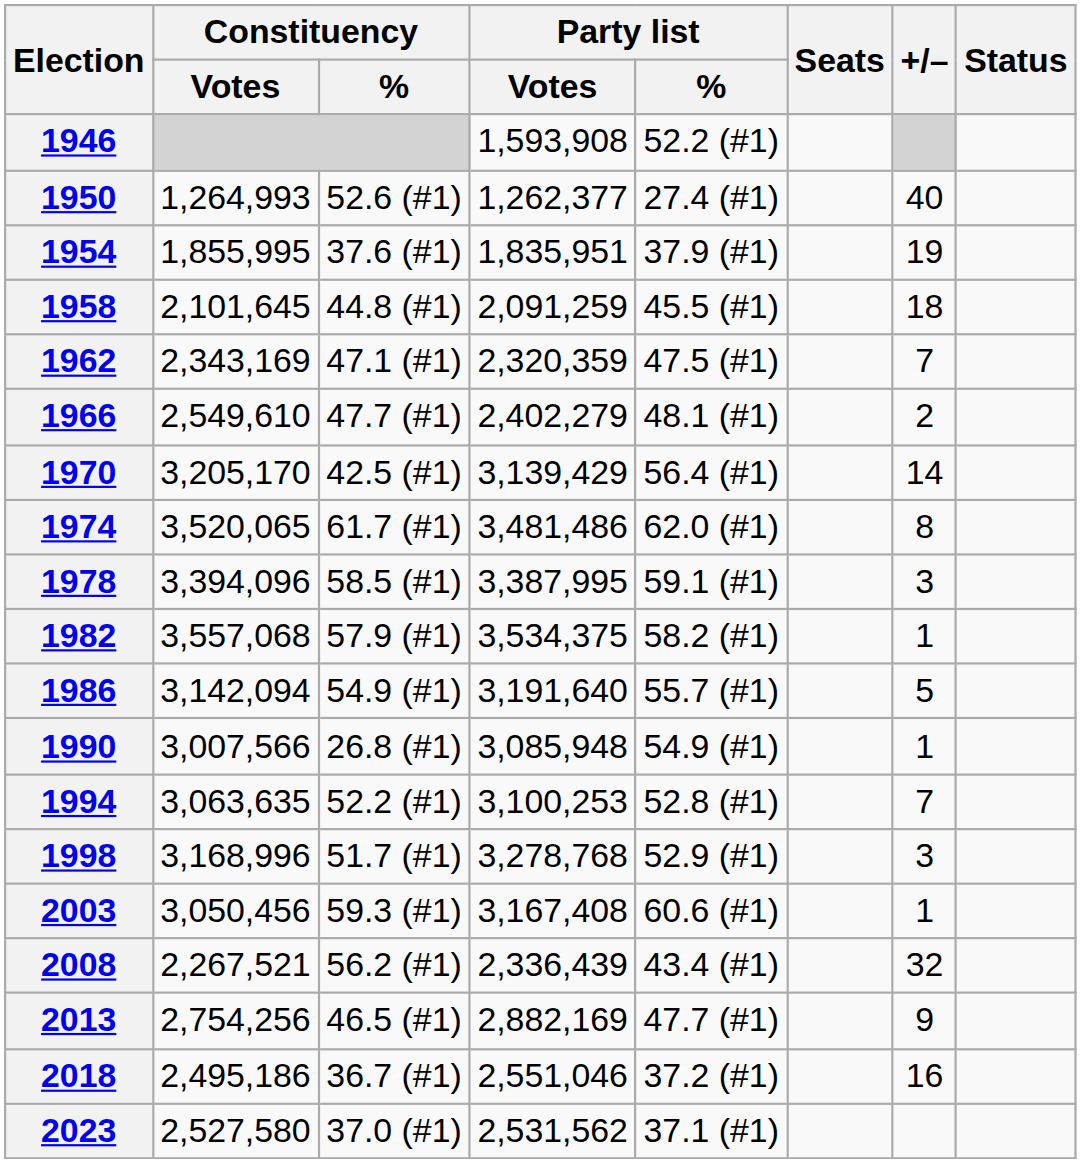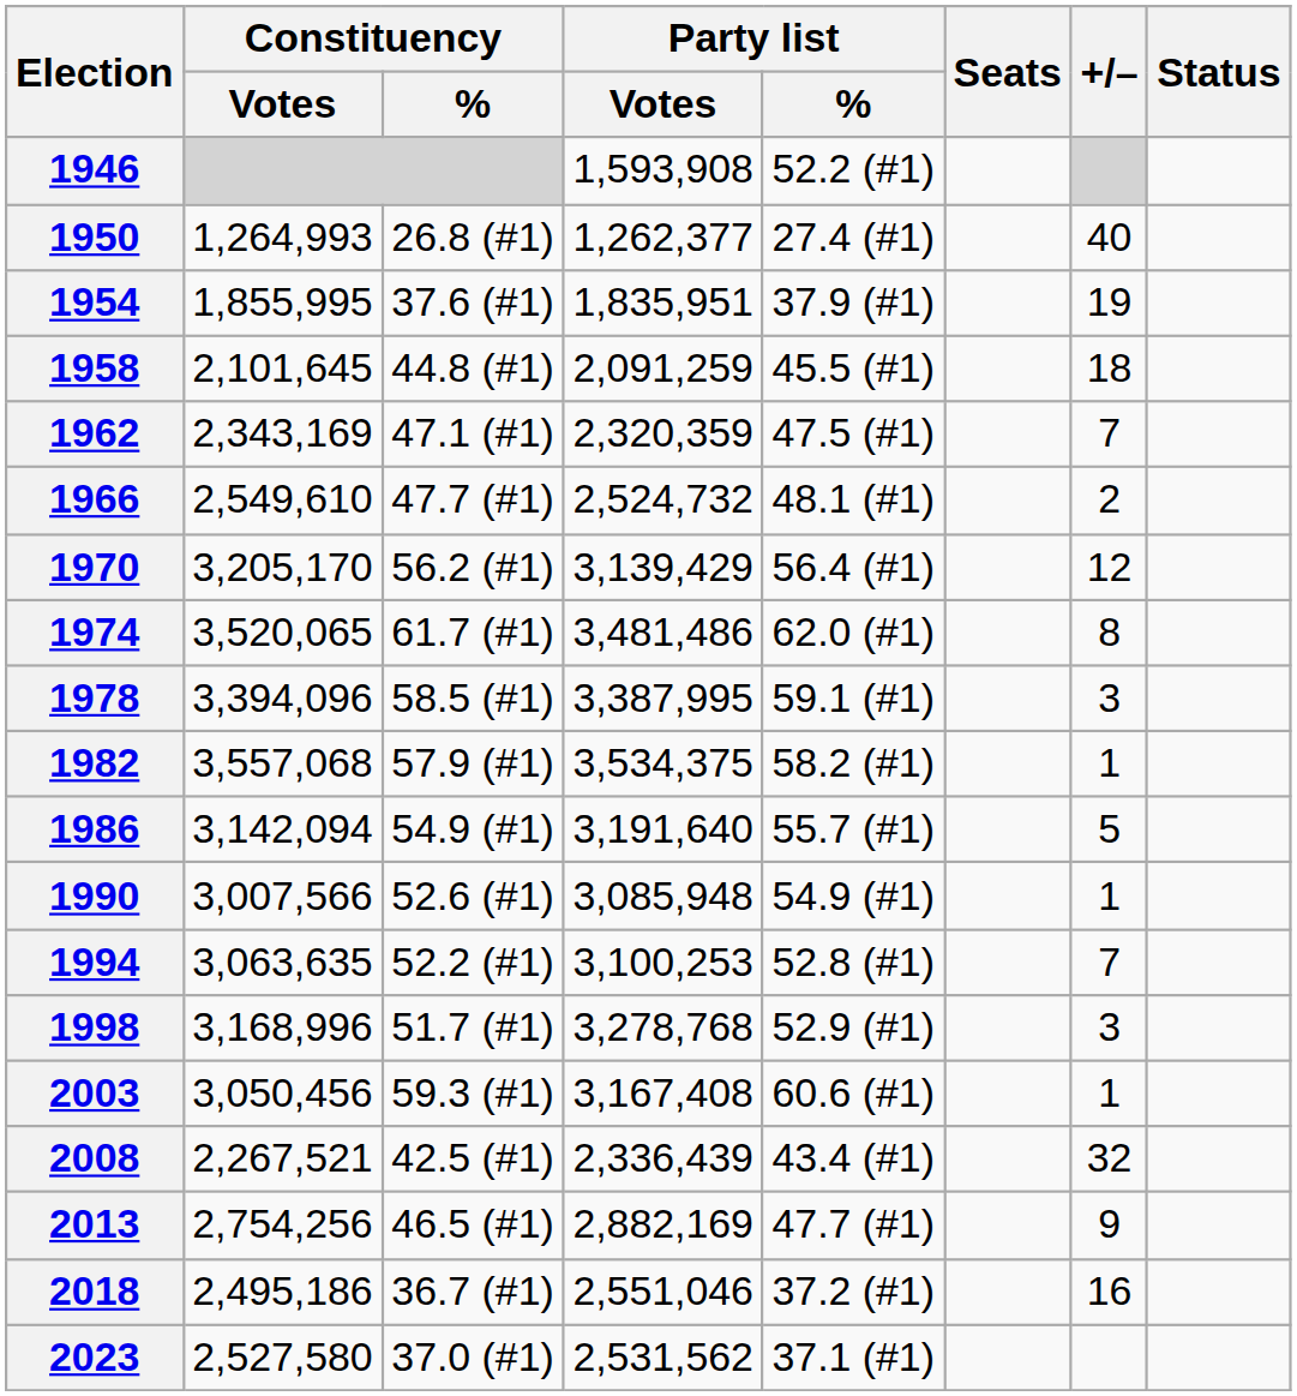1950 | Constituency / %: 52.6 (#1) -> 26.8 (#1)
1966 | Party list / Votes: 2,402,279 -> 2,524,732
1970 | Constituency / %: 42.5 (#1) -> 56.2 (#1)
1970 | +/–: 14 -> 12
1990 | Constituency / %: 26.8 (#1) -> 52.6 (#1)
2008 | Constituency / %: 56.2 (#1) -> 42.5 (#1)
